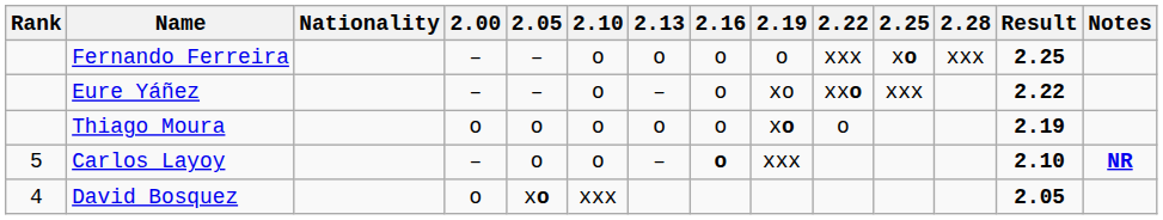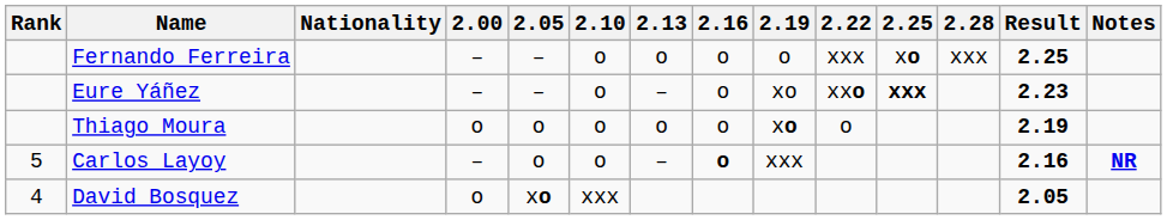Eure Yáñez | 2.25: normal -> bold
Eure Yáñez | Result: 2.22 -> 2.23
Carlos Layoy | Result: 2.10 -> 2.16
